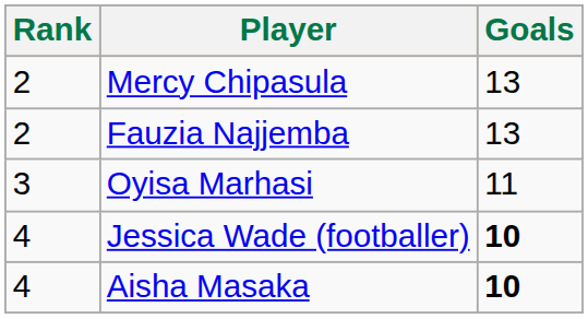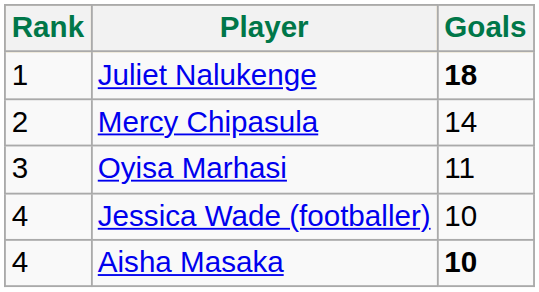+ row: 1 | Juliet Nalukenge | 18
Mercy Chipasula | Goals: 13 -> 14
- row: 2 | Fauzia Najjemba | 13
Jessica Wade (footballer) | Goals: bold -> normal
